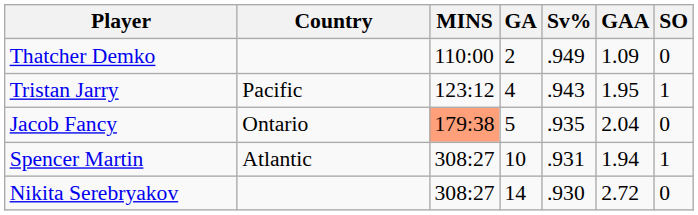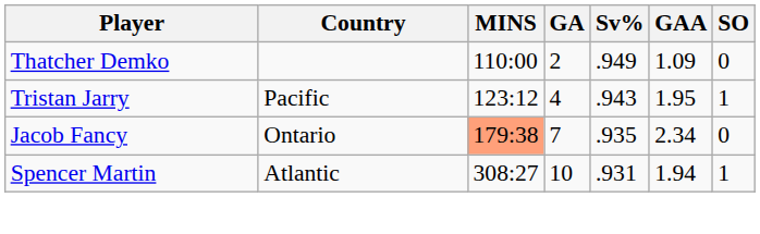Jacob Fancy | GA: 5 -> 7
Jacob Fancy | GAA: 2.04 -> 2.34
- row: Nikita Serebryakov | 308:27 | 14 | .930 | 2.72 | 0
